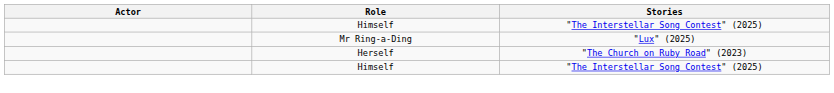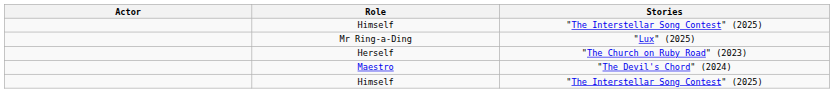+ row: Maestro | "The Devil's Chord" (2024)
